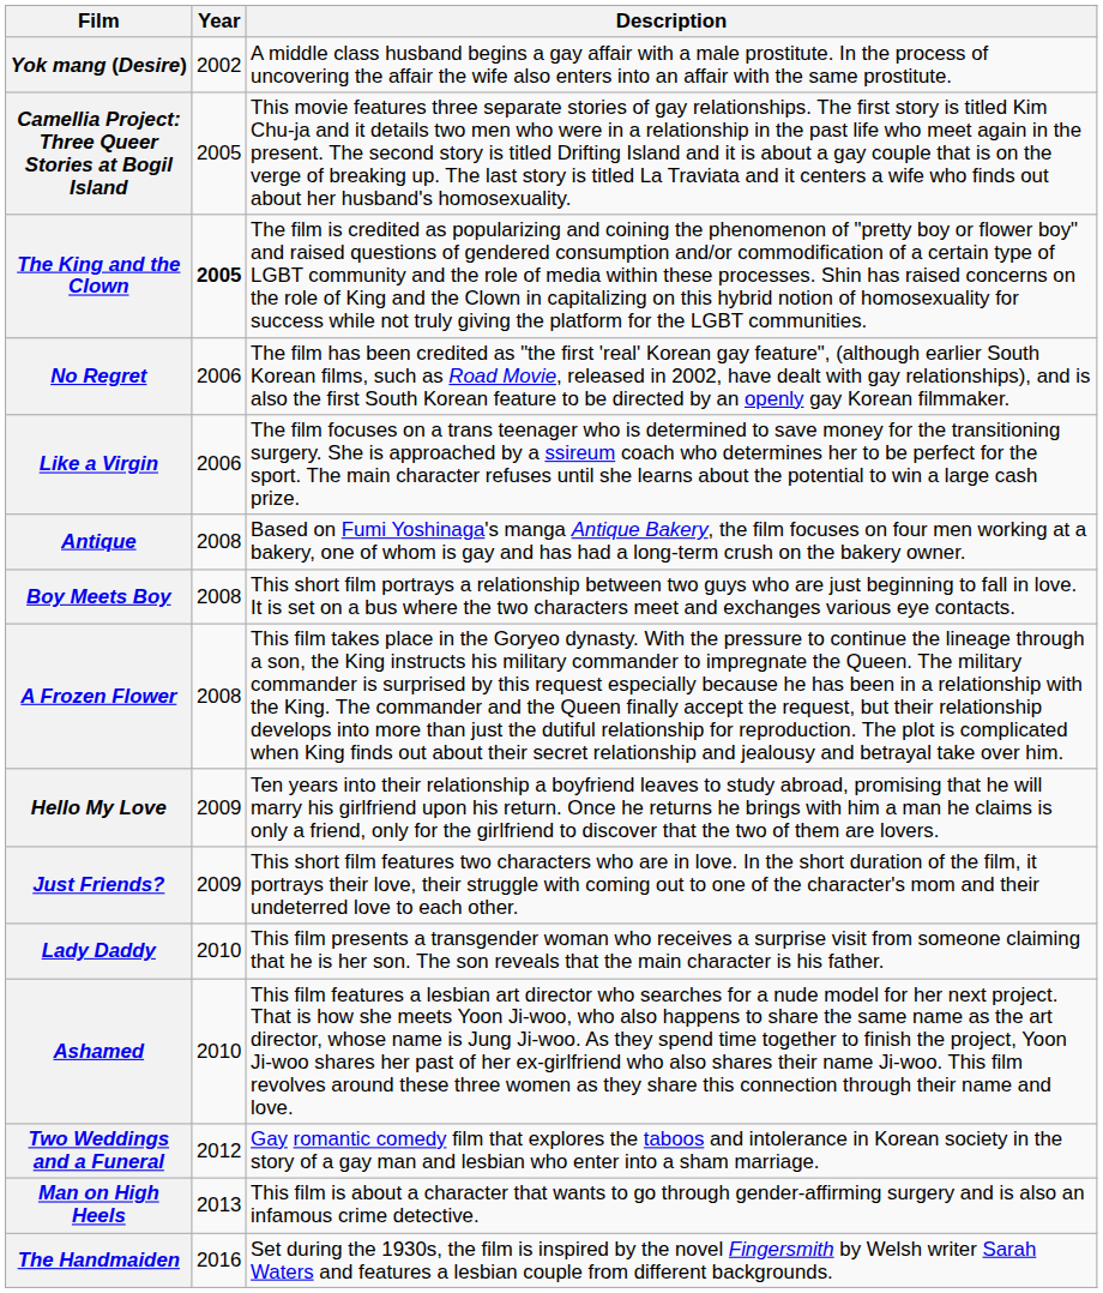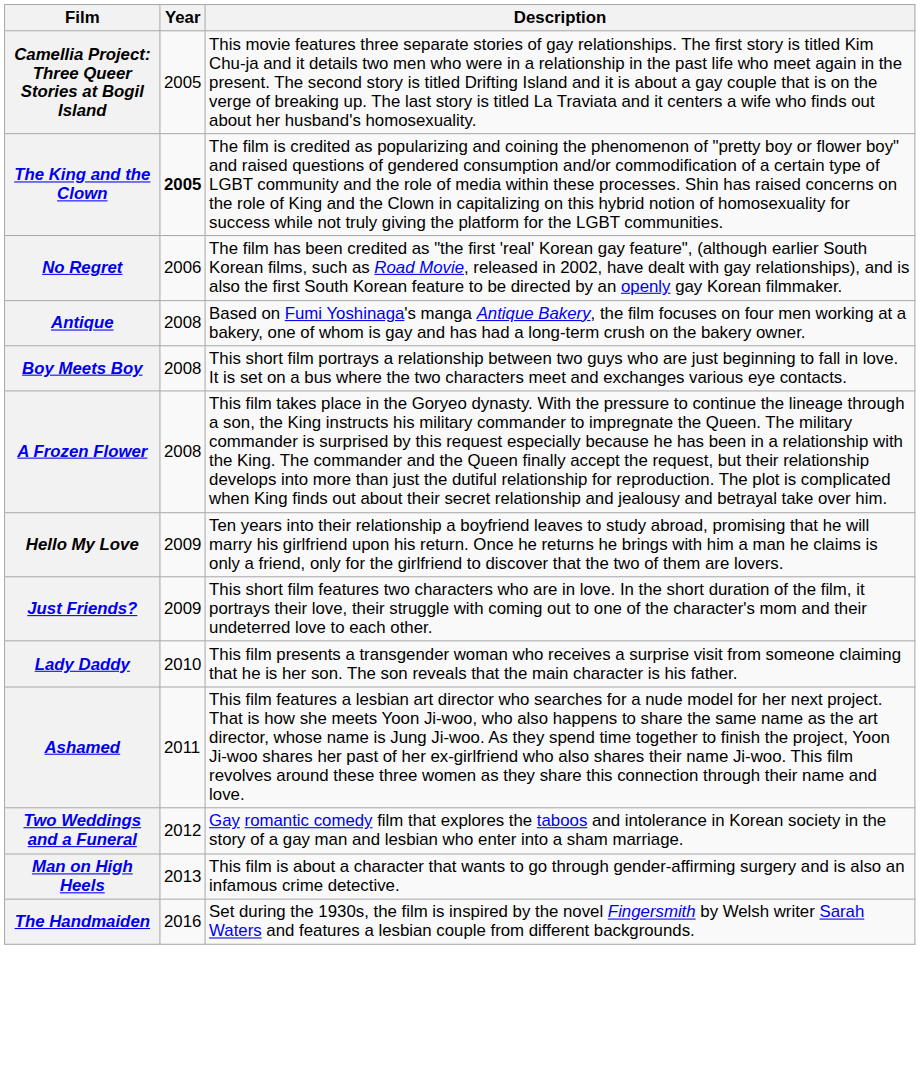- row: Yok mang (Desire) | 2002 | A middle class husband begins a gay affair with a male prostitute. In the process of uncovering the affair the wife also enters into an affair with the same prostitute.
- row: Like a Virgin | 2006 | The film focuses on a trans teenager who is determined to save money for the transitioning surgery. She is approached by a ssireum coach who determines her to be perfect for the sport. The main character refuses until she learns about the potential to win a large cash prize.
Ashamed | Year: 2010 -> 2011
